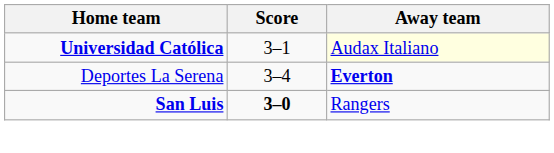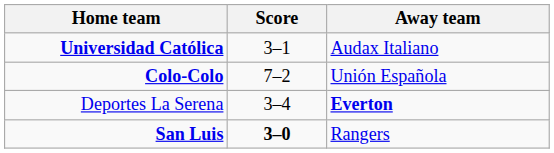Universidad Católica | Away team: lightyellow background -> no background
+ row: Colo-Colo | 7–2 | Unión Española
